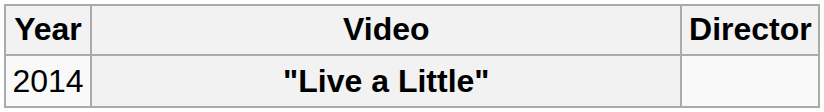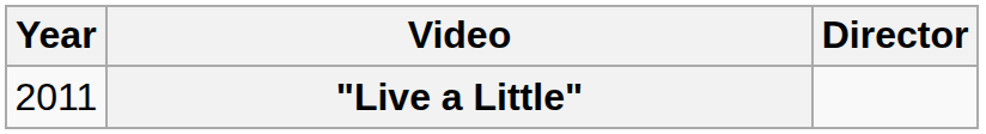"Live a Little" | Year: 2014 -> 2011
